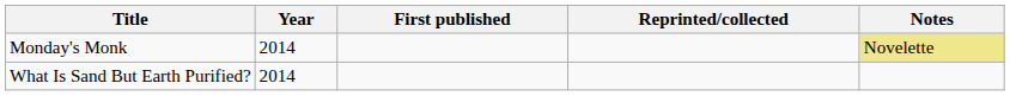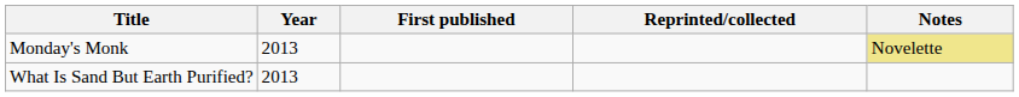Monday's Monk | Year: 2014 -> 2013
What Is Sand But Earth Purified? | Year: 2014 -> 2013
